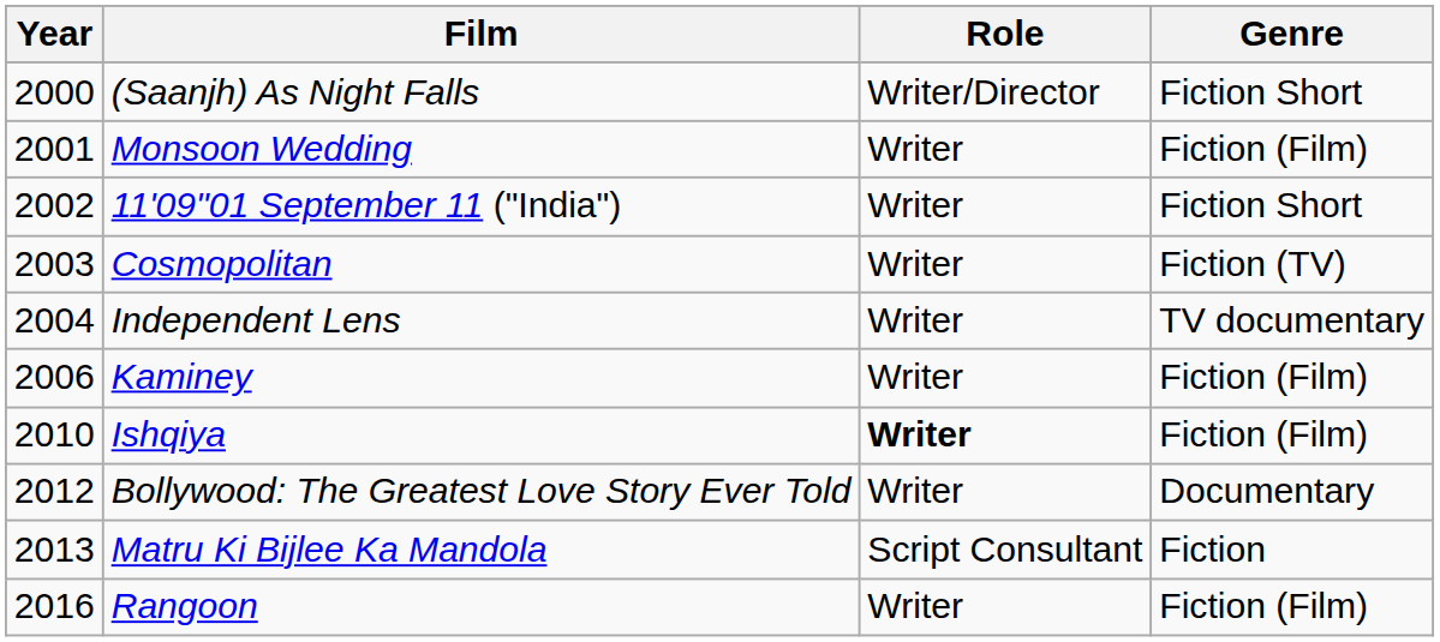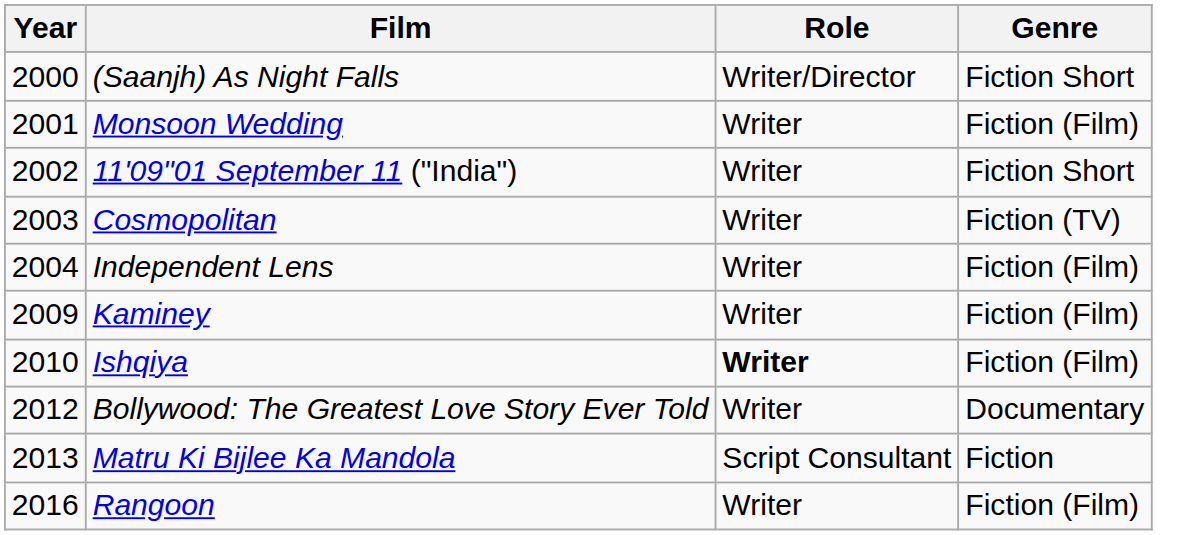Independent Lens | Genre: TV documentary -> Fiction (Film)
Kaminey | Year: 2006 -> 2009
